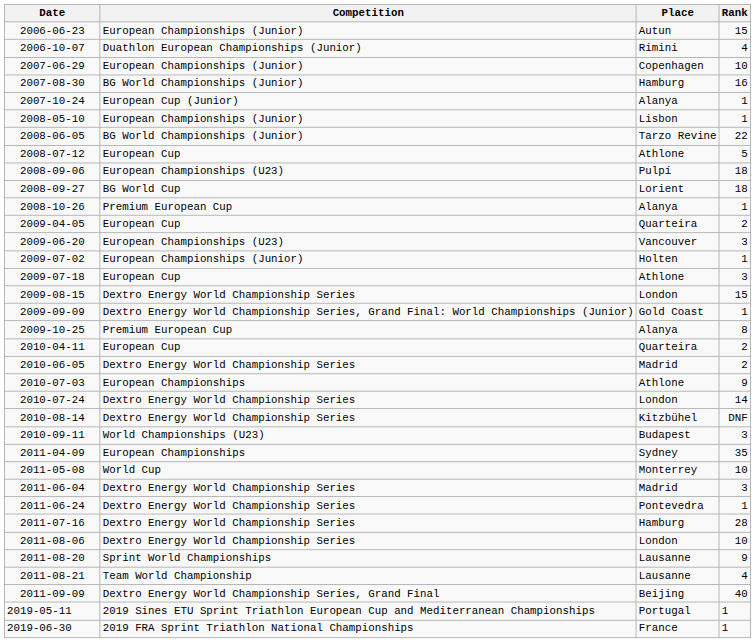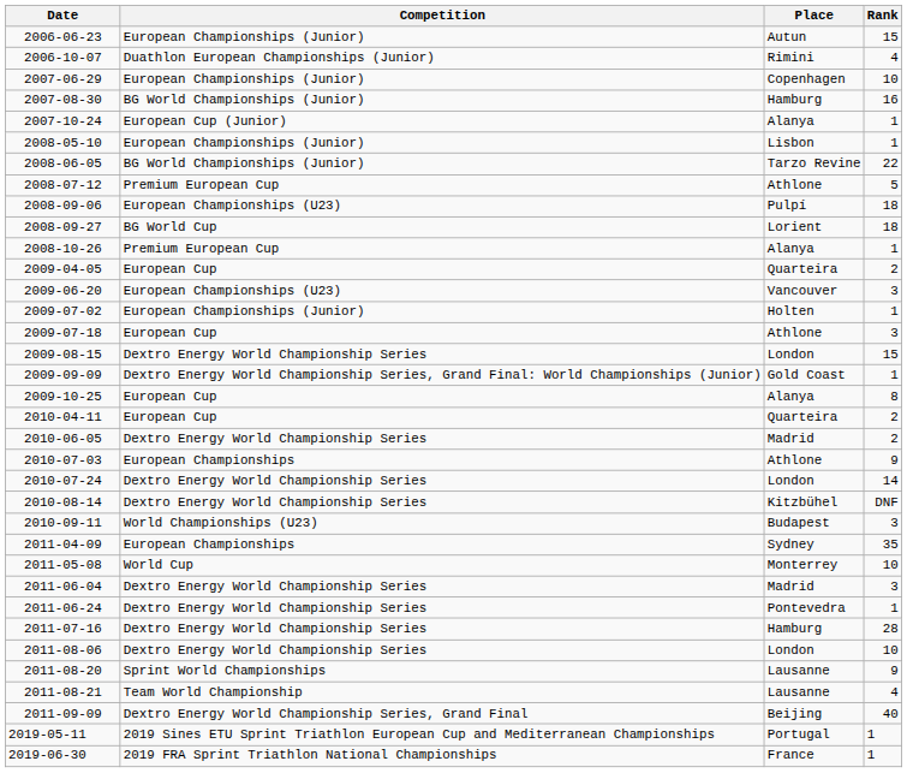2008-07-12 | Competition: European Cup -> Premium European Cup
2009-10-25 | Competition: Premium European Cup -> European Cup
